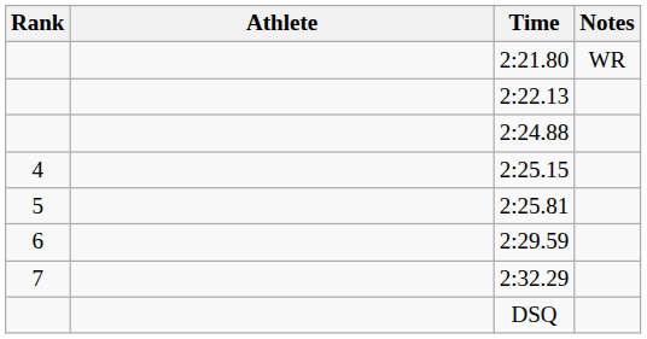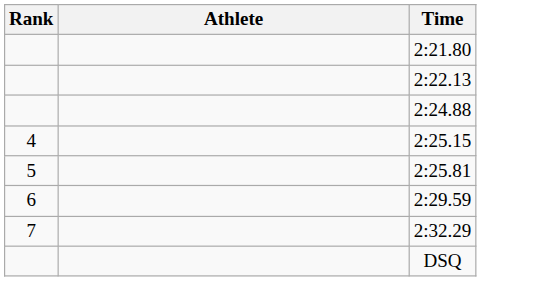- column: Notes | WR
